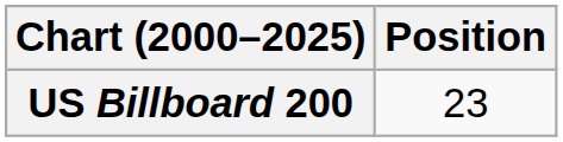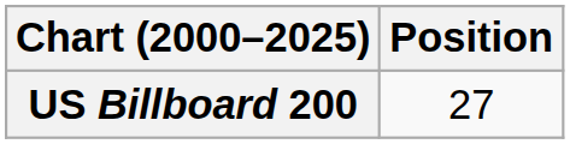US Billboard 200 | Position: 23 -> 27
